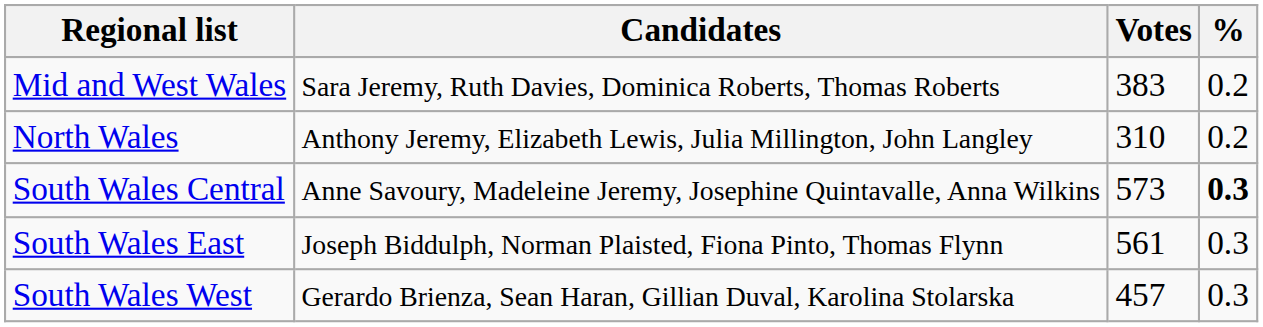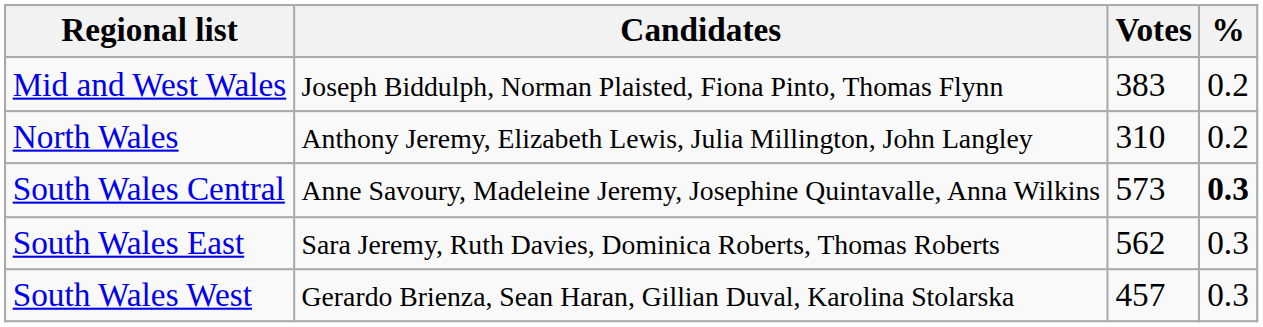Mid and West Wales | Candidates: Sara Jeremy, Ruth Davies, Dominica Roberts, Thomas Roberts -> Joseph Biddulph, Norman Plaisted, Fiona Pinto, Thomas Flynn
South Wales East | Candidates: Joseph Biddulph, Norman Plaisted, Fiona Pinto, Thomas Flynn -> Sara Jeremy, Ruth Davies, Dominica Roberts, Thomas Roberts
South Wales East | Votes: 561 -> 562
